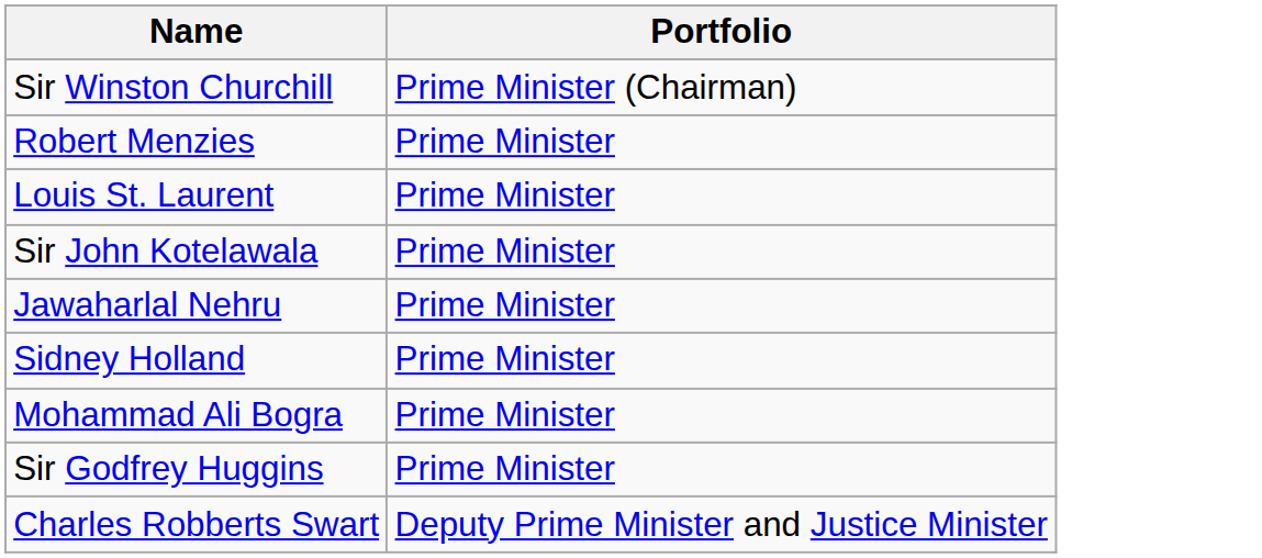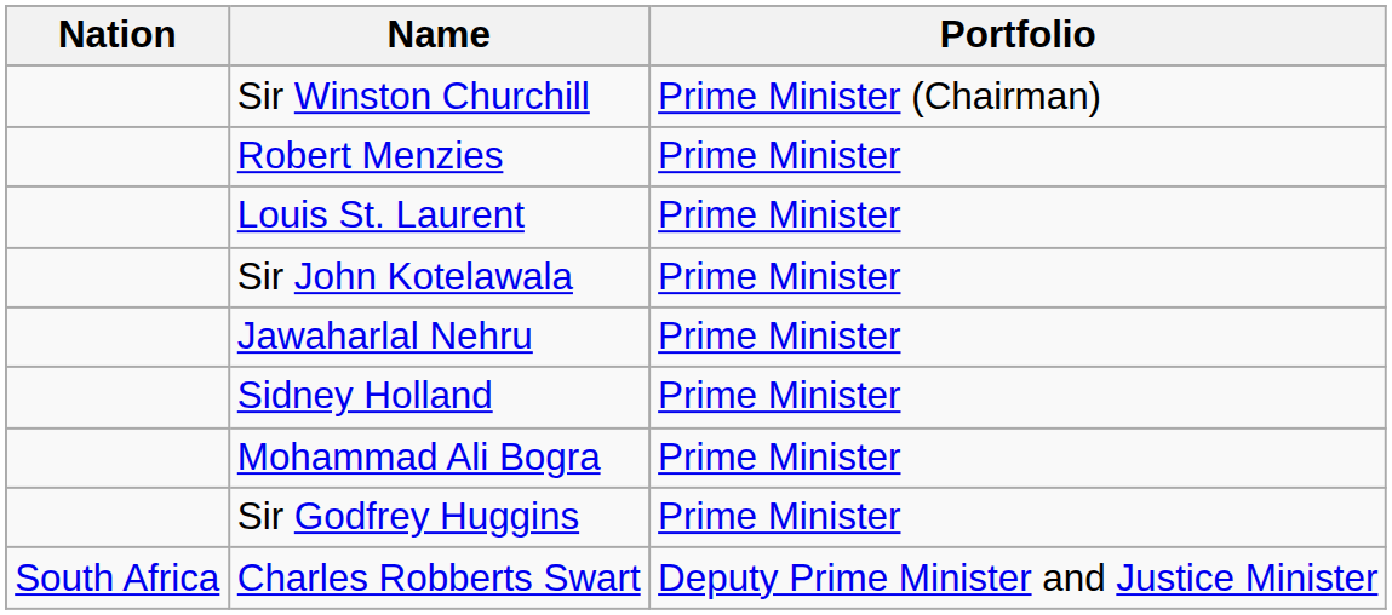+ column: Nation | South Africa
